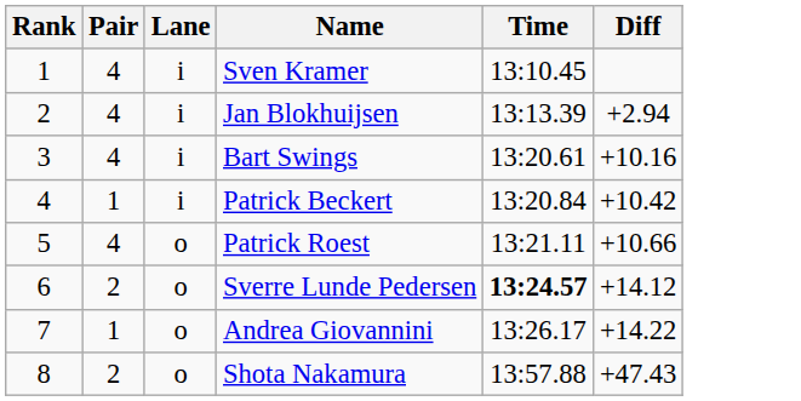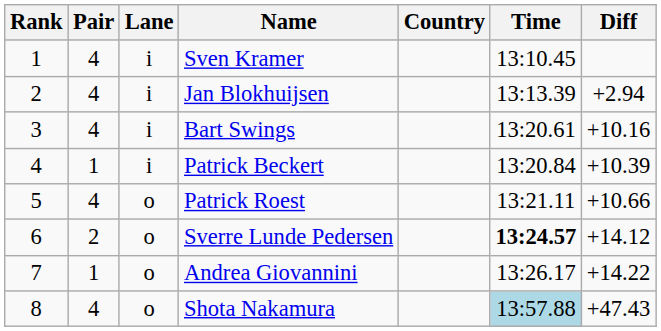+ column: Country
Patrick Beckert | Diff: +10.42 -> +10.39
Shota Nakamura | Pair: 2 -> 4
Shota Nakamura | Time: no background -> lightblue background
